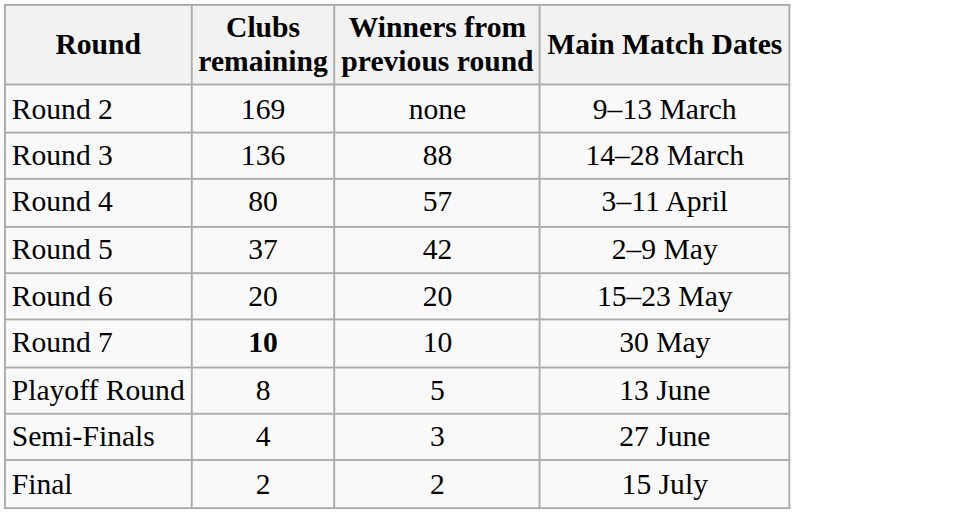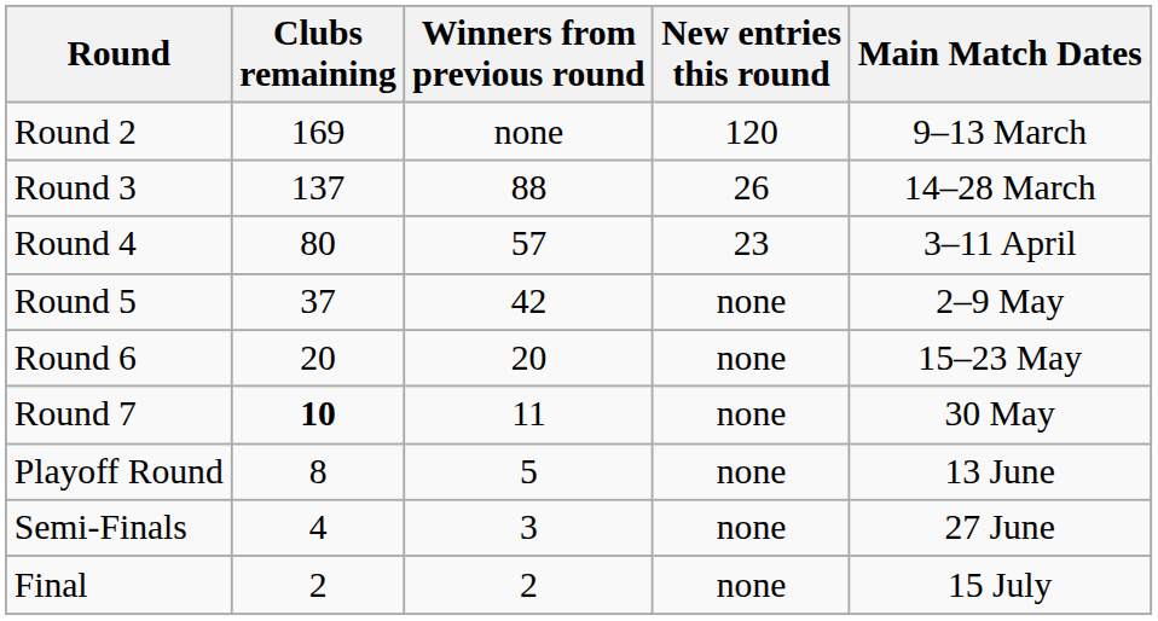+ column: New entries this round | 120 | 26 | 23 | none | none | none | none | none | none
Round 3 | Clubs remaining: 136 -> 137
Round 7 | Winners from previous round: 10 -> 11
